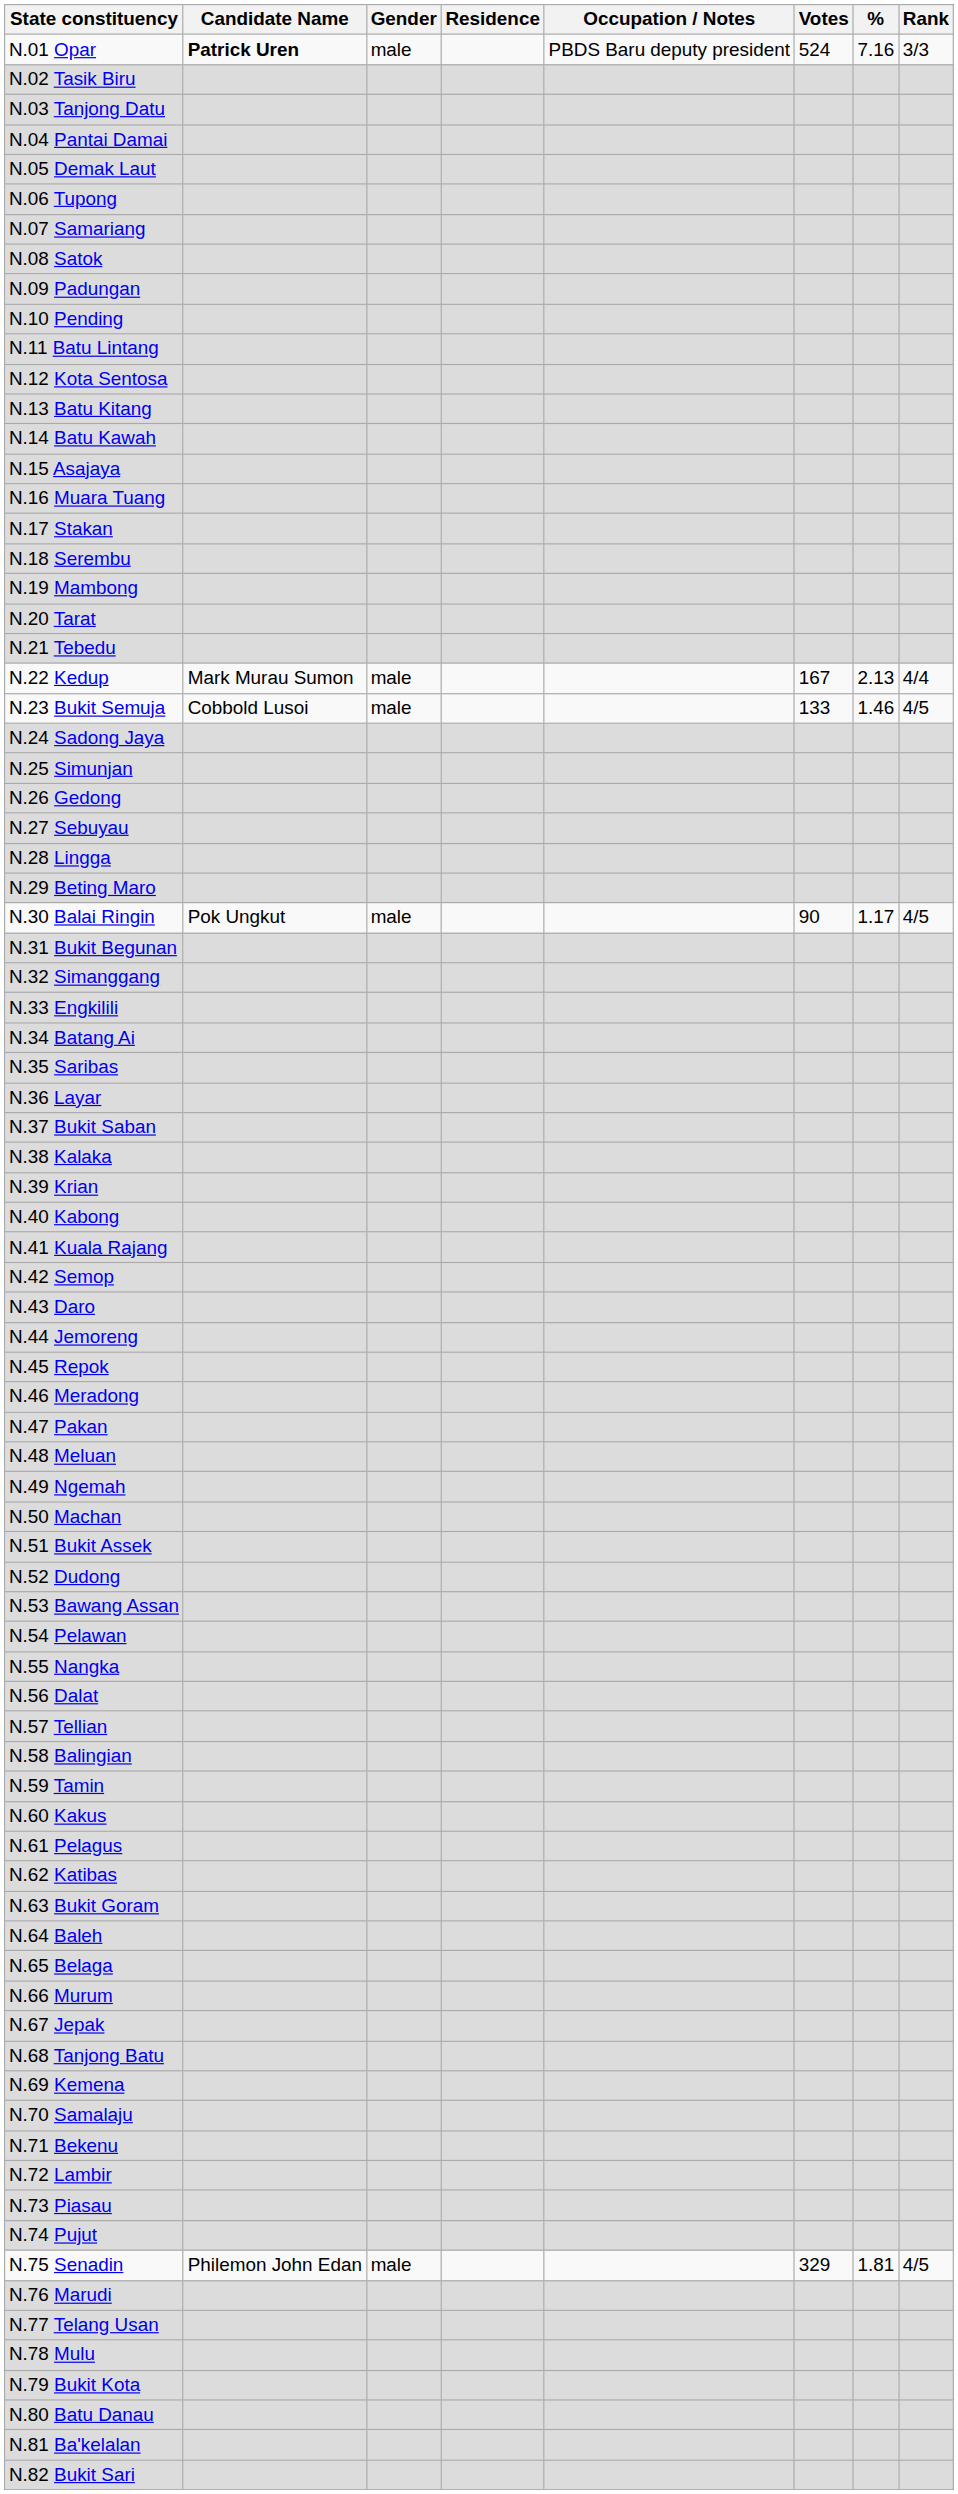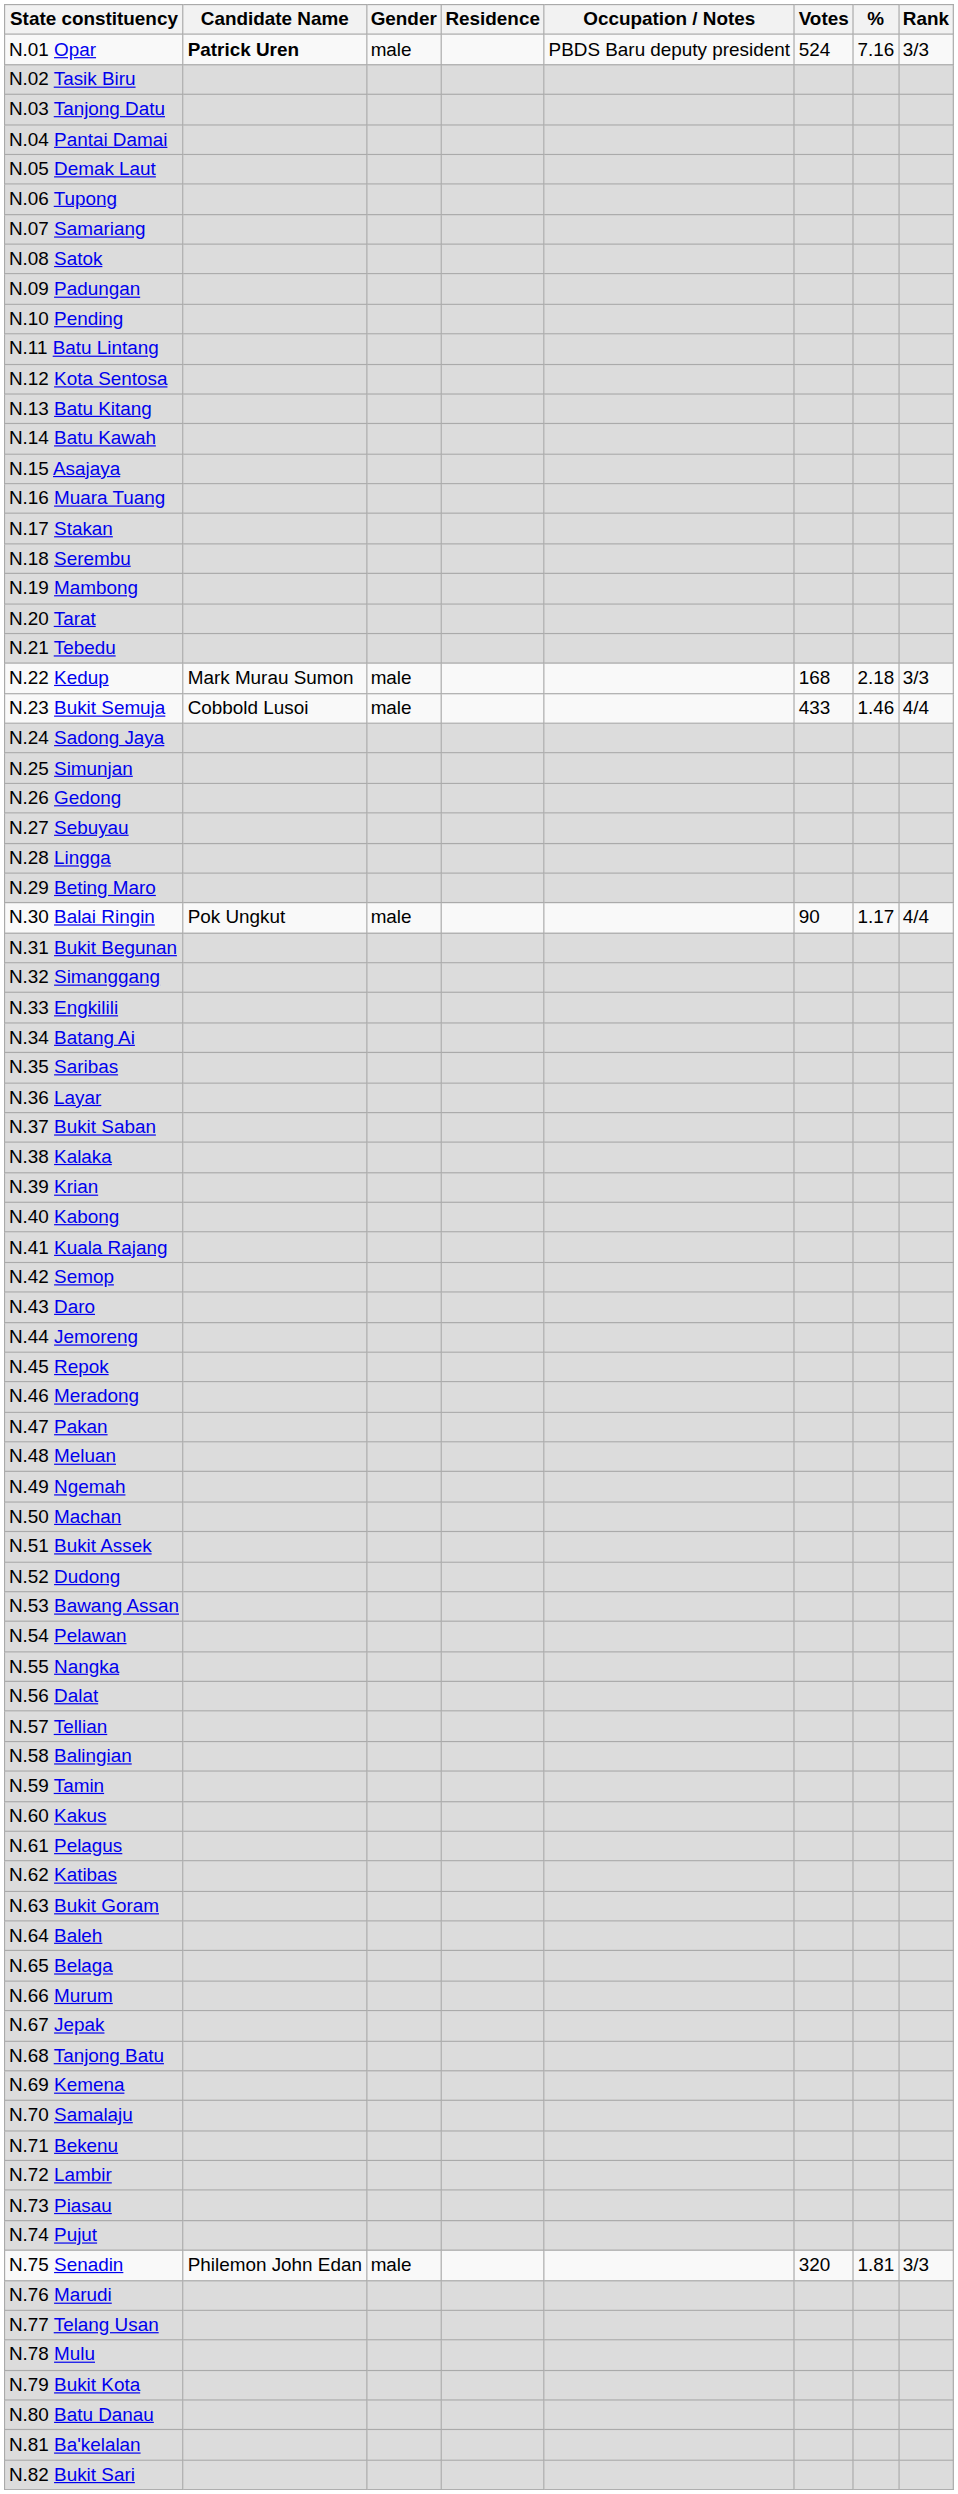N.22 Kedup | Votes: 167 -> 168
N.22 Kedup | %: 2.13 -> 2.18
N.22 Kedup | Rank: 4/4 -> 3/3
N.23 Bukit Semuja | Votes: 133 -> 433
N.23 Bukit Semuja | Rank: 4/5 -> 4/4
N.30 Balai Ringin | Rank: 4/5 -> 4/4
N.75 Senadin | Votes: 329 -> 320
N.75 Senadin | Rank: 4/5 -> 3/3
